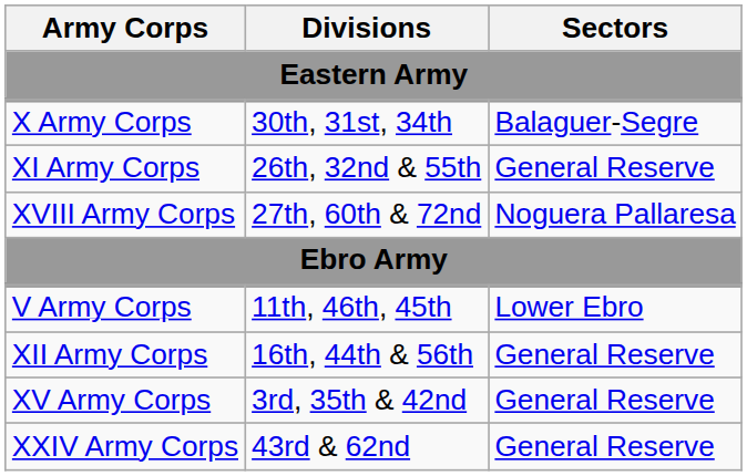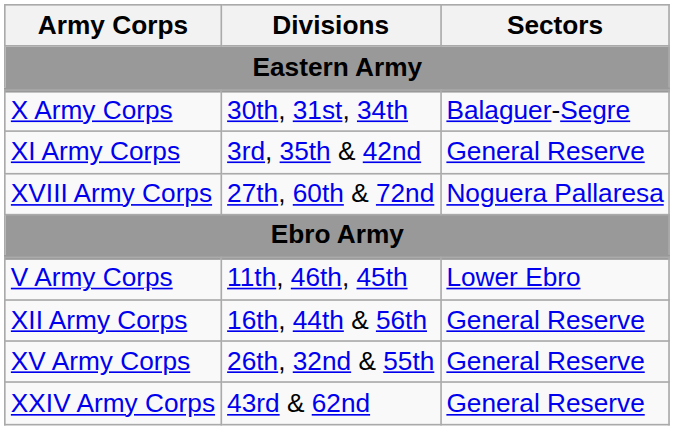XI Army Corps | Divisions: 26th, 32nd & 55th -> 3rd, 35th & 42nd
XV Army Corps | Divisions: 3rd, 35th & 42nd -> 26th, 32nd & 55th
